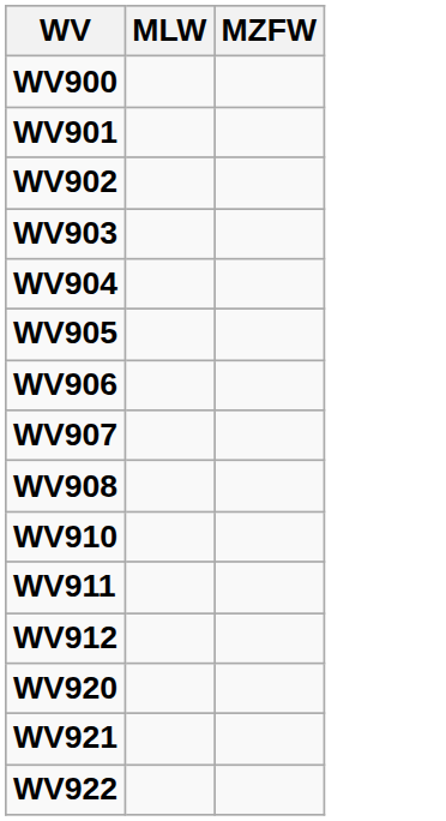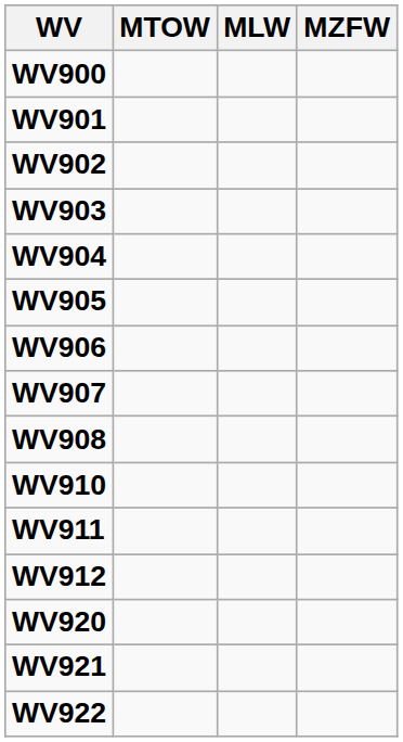+ column: MTOW
